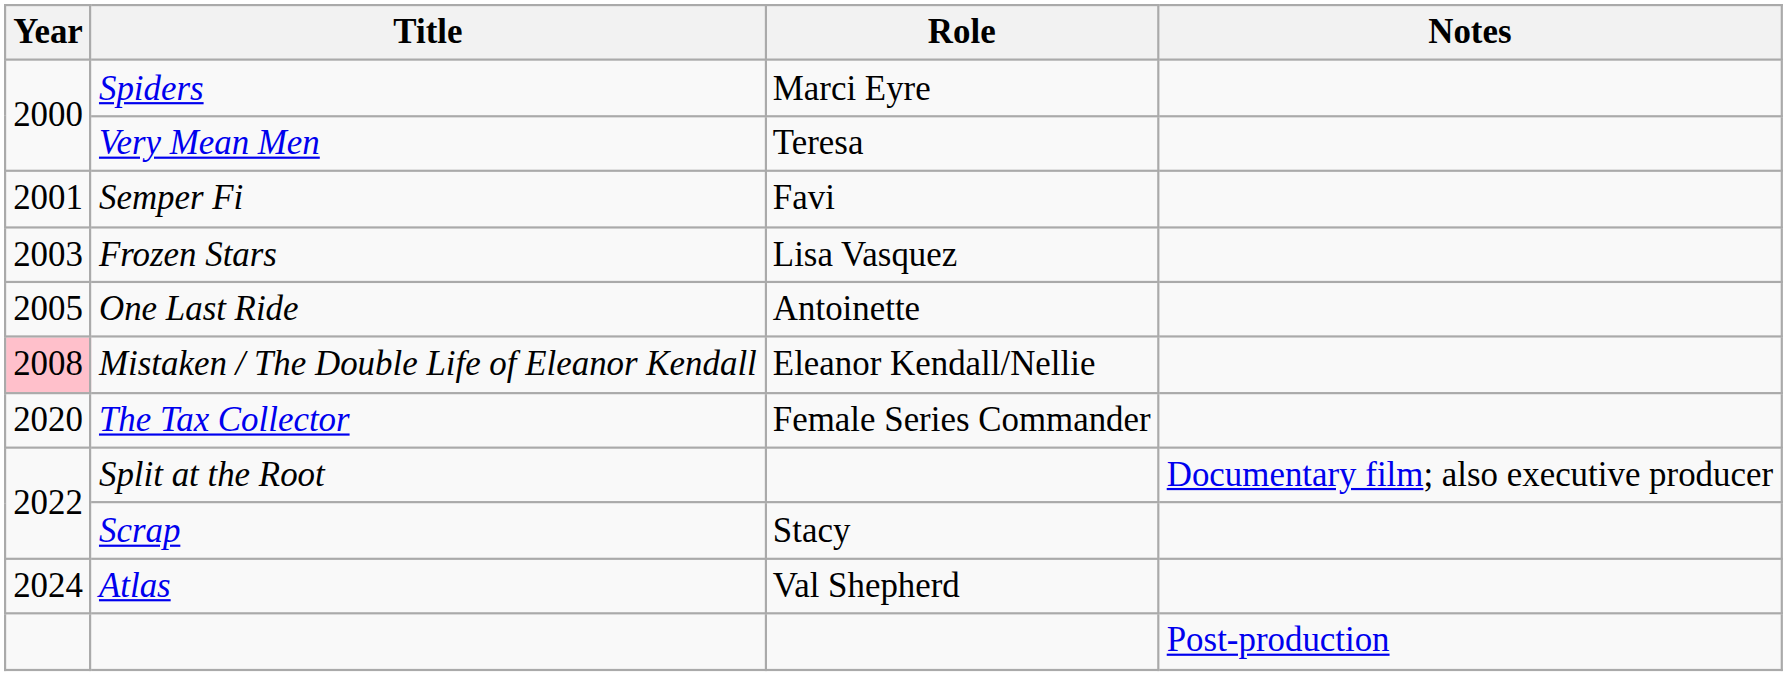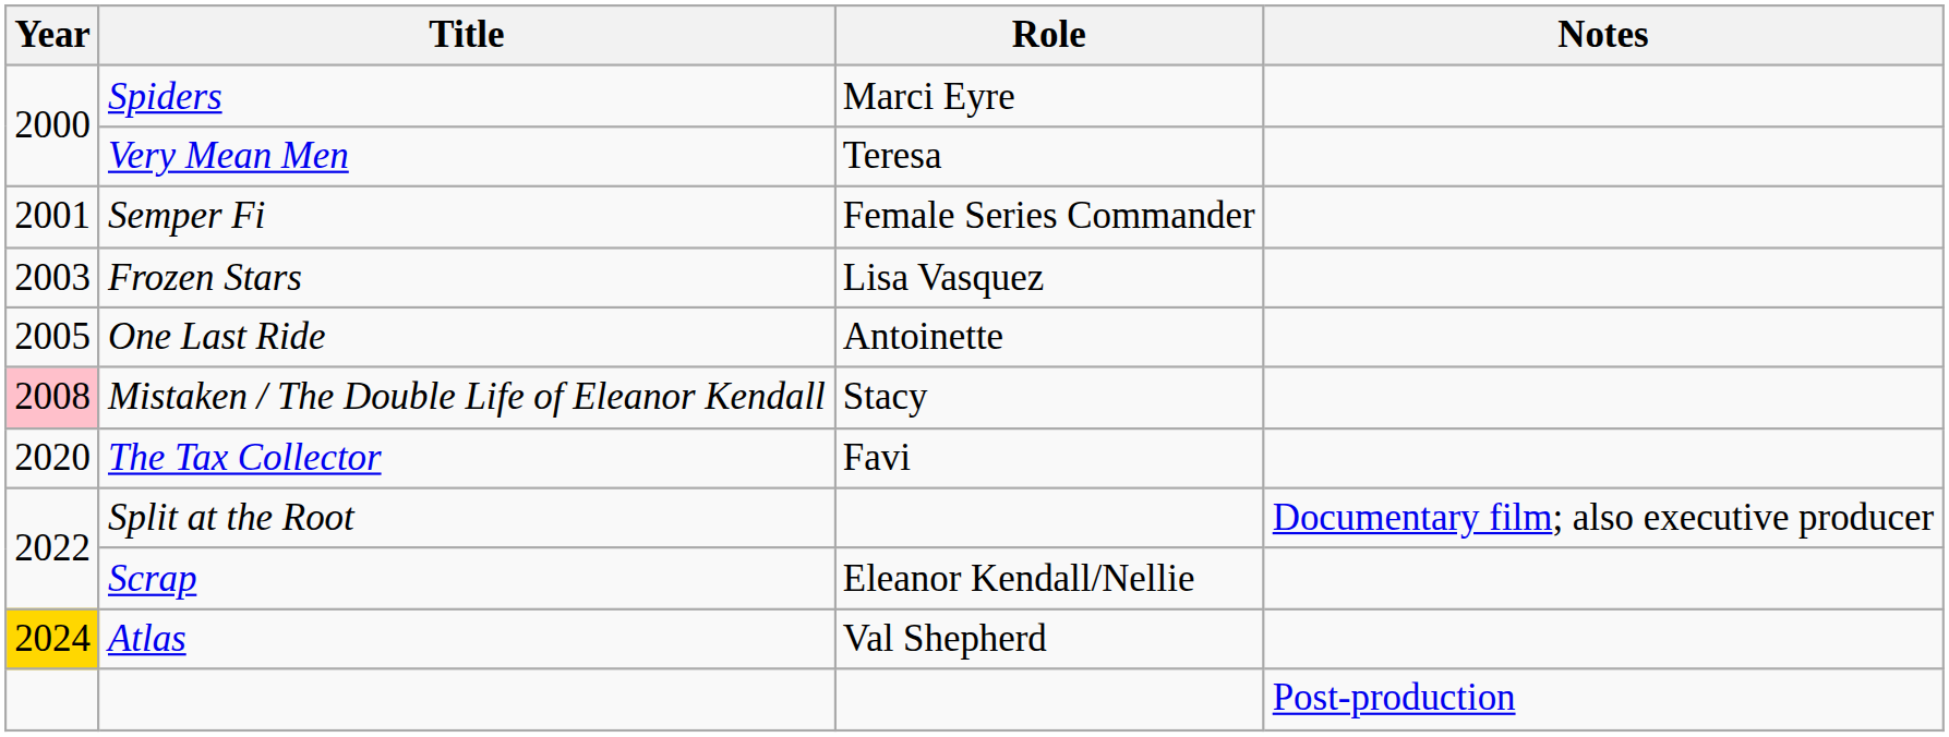Semper Fi | Role: Favi -> Female Series Commander
Mistaken / The Double Life of Eleanor Kendall | Role: Eleanor Kendall/Nellie -> Stacy
The Tax Collector | Role: Female Series Commander -> Favi
Scrap | Role: Stacy -> Eleanor Kendall/Nellie
Atlas | Year: no background -> gold background
